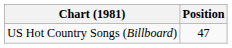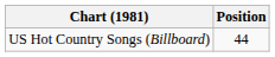US Hot Country Songs (Billboard) | Position: 47 -> 44
